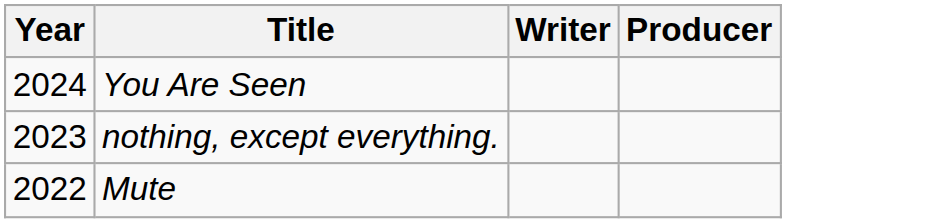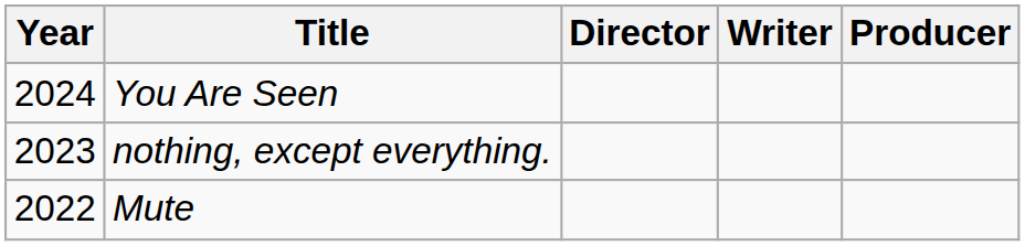+ column: Director
